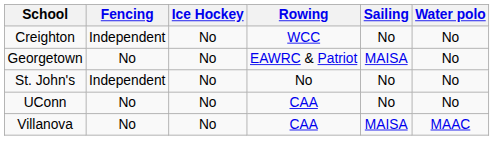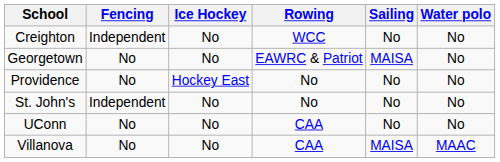+ row: Providence | No | Hockey East | No | No | No
